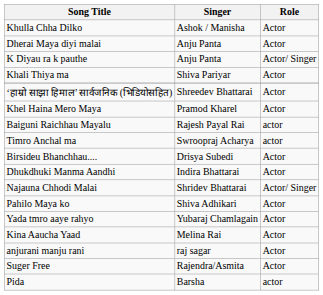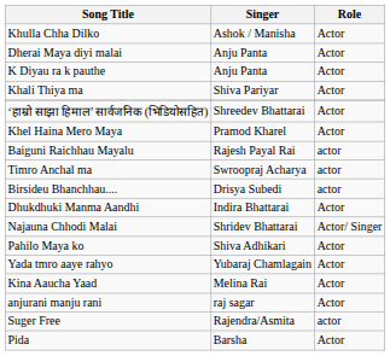K Diyau ra k pauthe | Role: Actor/ Singer -> Actor
Birsideu Bhanchhau.... | Role: Actor -> actor
Suger Free | Role: Actor -> actor
Pida | Role: actor -> Actor
